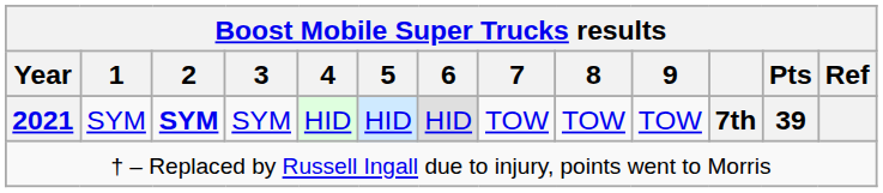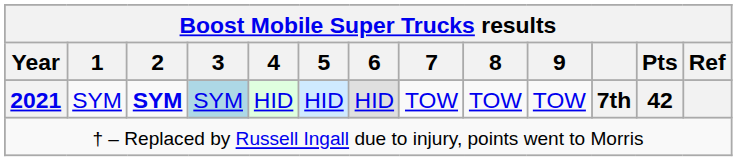2021 | 3: no background -> lightblue background
2021 | Pts: 39 -> 42
